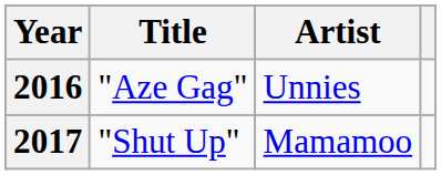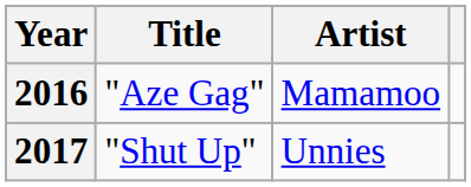2016 | Artist: Unnies -> Mamamoo
2017 | Artist: Mamamoo -> Unnies
